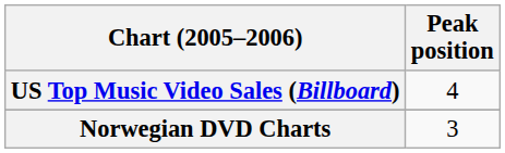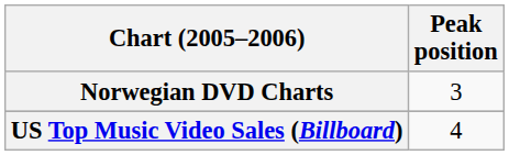rows swapped: Norwegian DVD Charts <-> US Top Music Video Sales (Billboard)
